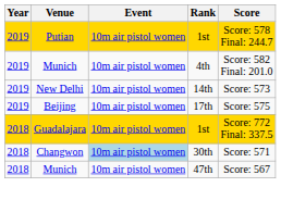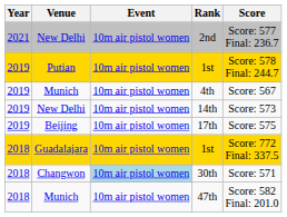+ row: 2021 | New Delhi | 10m air pistol women | 2nd | Score: 577 Final: 236.7
4th | Score: Score: 582 Final: 201.0 -> Score: 567
47th | Score: Score: 567 -> Score: 582 Final: 201.0
